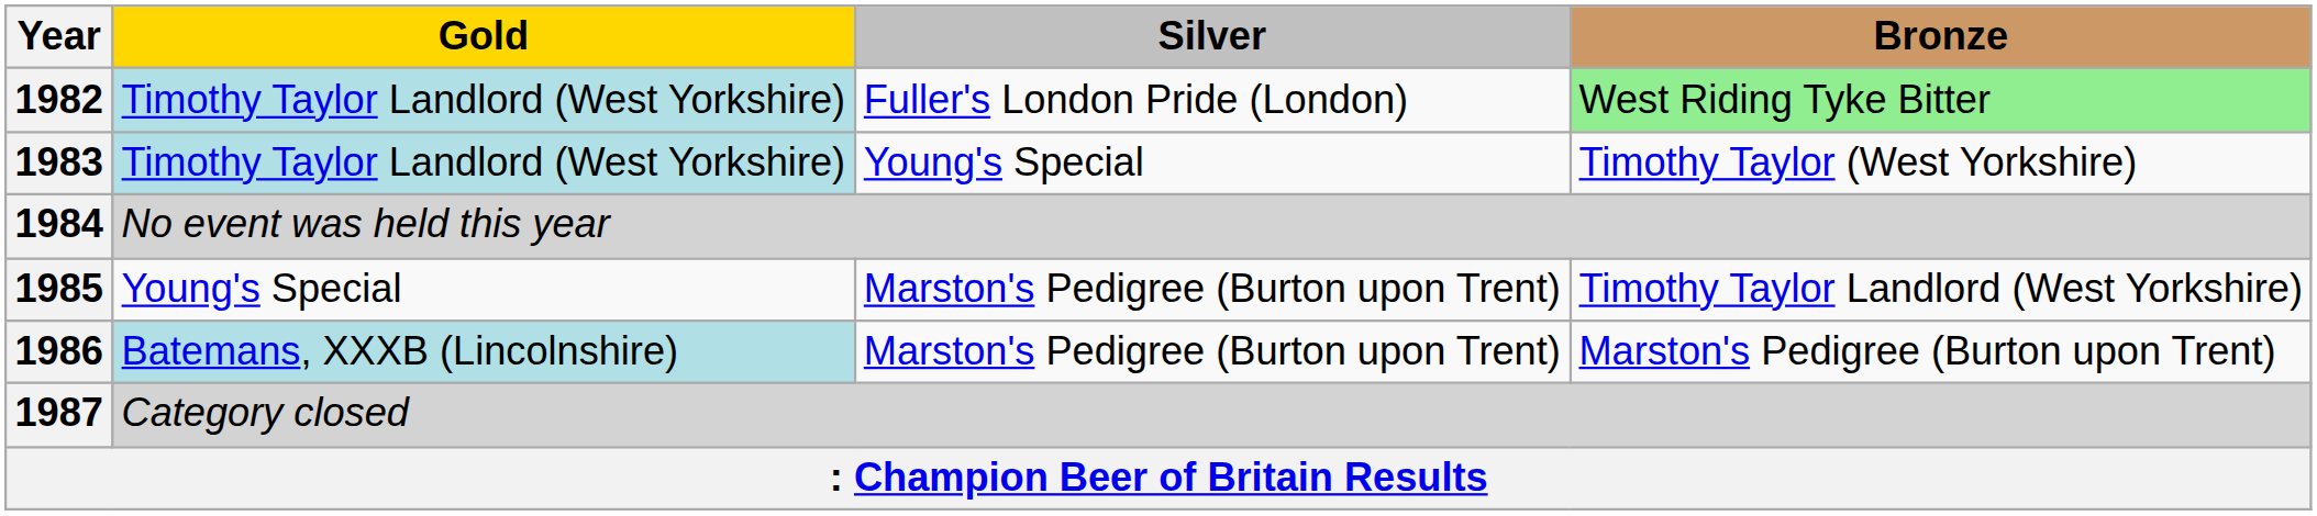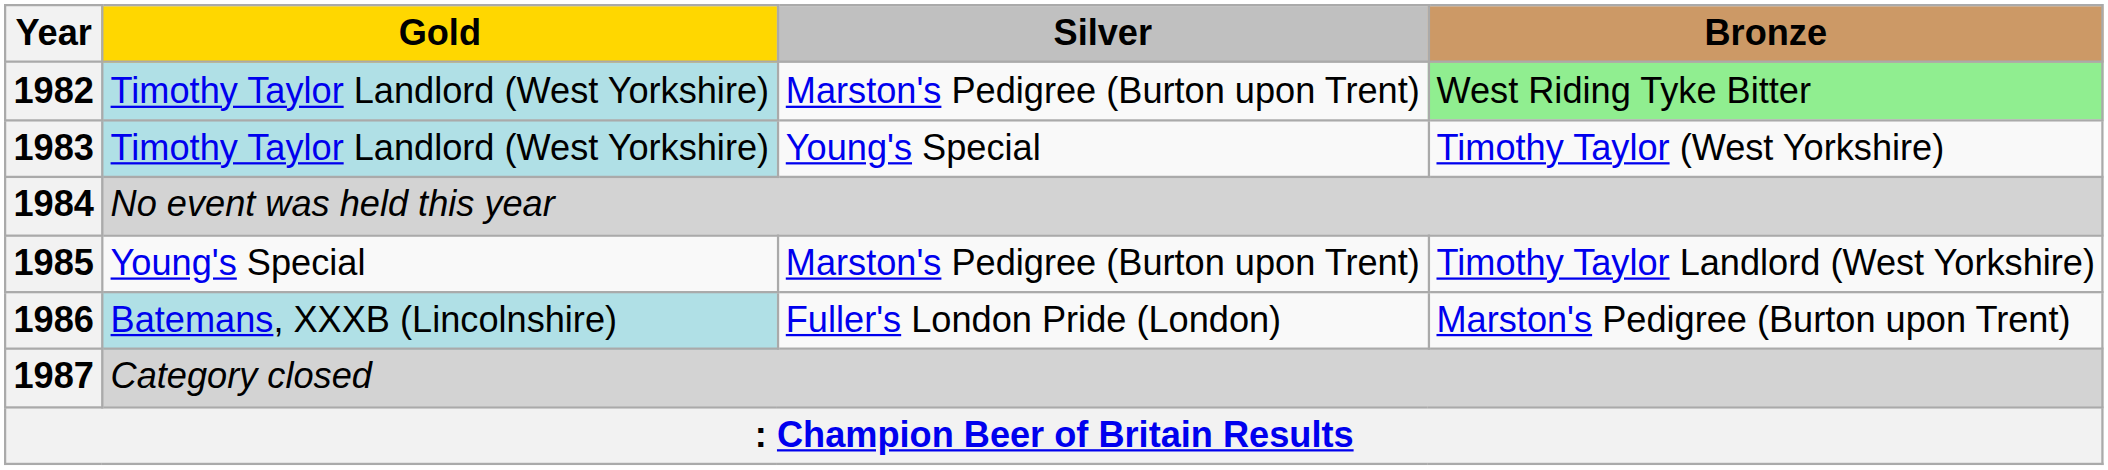1982 | Silver: Fuller's London Pride (London) -> Marston's Pedigree (Burton upon Trent)
1986 | Silver: Marston's Pedigree (Burton upon Trent) -> Fuller's London Pride (London)
